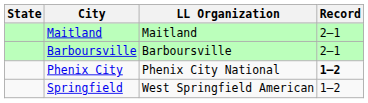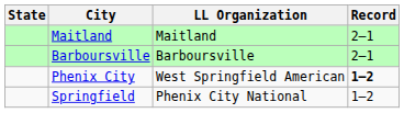Phenix City | LL Organization: Phenix City National -> West Springfield American
Springfield | LL Organization: West Springfield American -> Phenix City National
